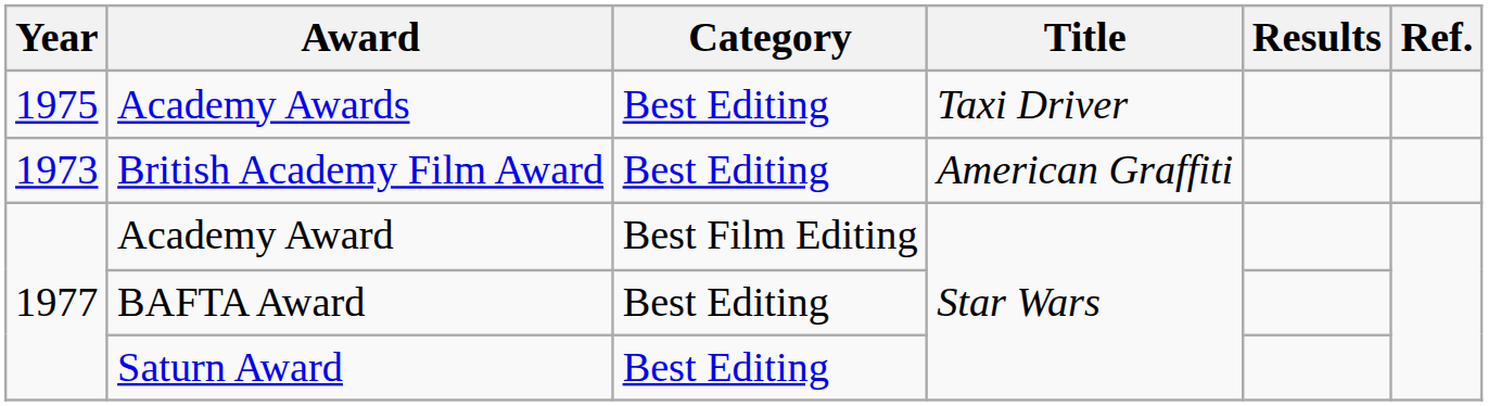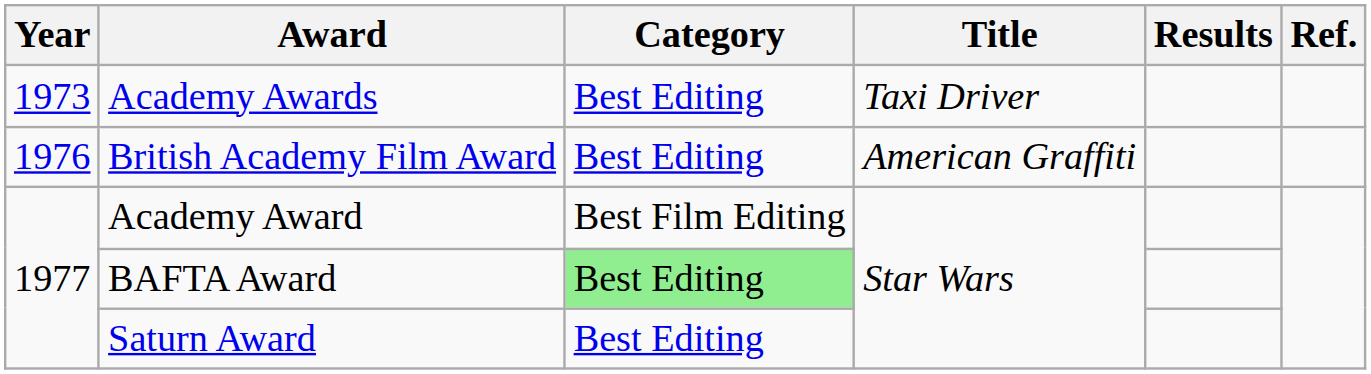Academy Awards | Year: 1975 -> 1973
British Academy Film Award | Year: 1973 -> 1976
BAFTA Award | Category: no background -> lightgreen background
